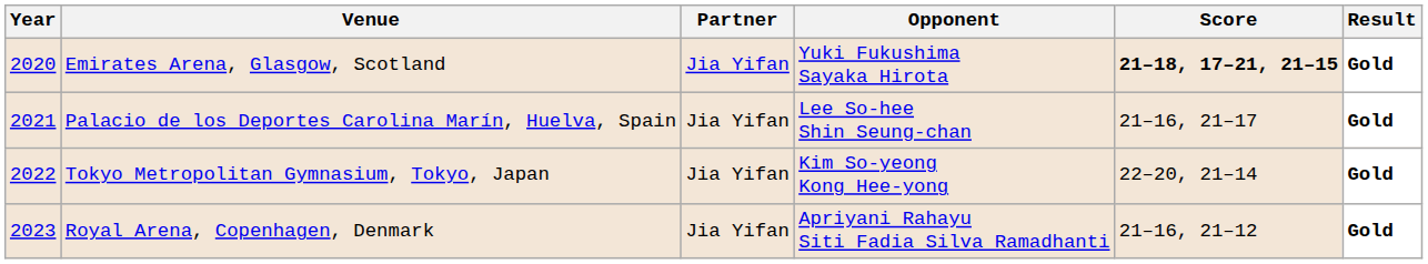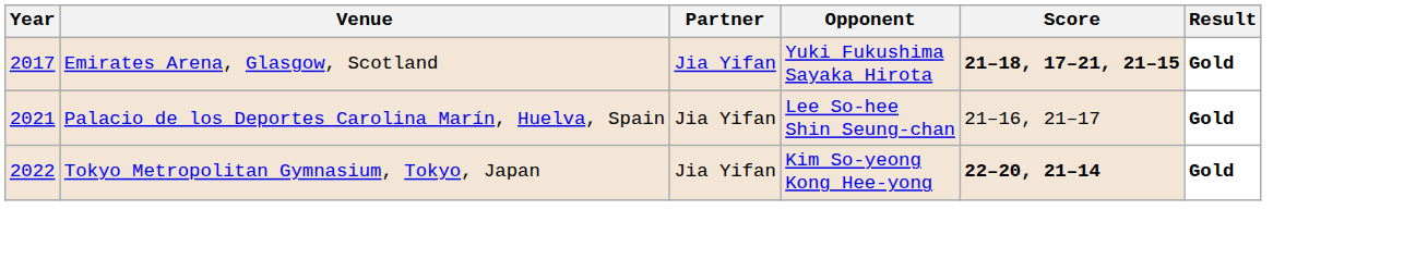Emirates Arena, Glasgow, Scotland | Year: 2020 -> 2017
Tokyo Metropolitan Gymnasium, Tokyo, Japan | Score: normal -> bold
- row: 2023 | Royal Arena, Copenhagen, Denmark | Jia Yifan | Apriyani Rahayu Siti Fadia Silva Ramadhanti | 21–16, 21–12 | Gold
